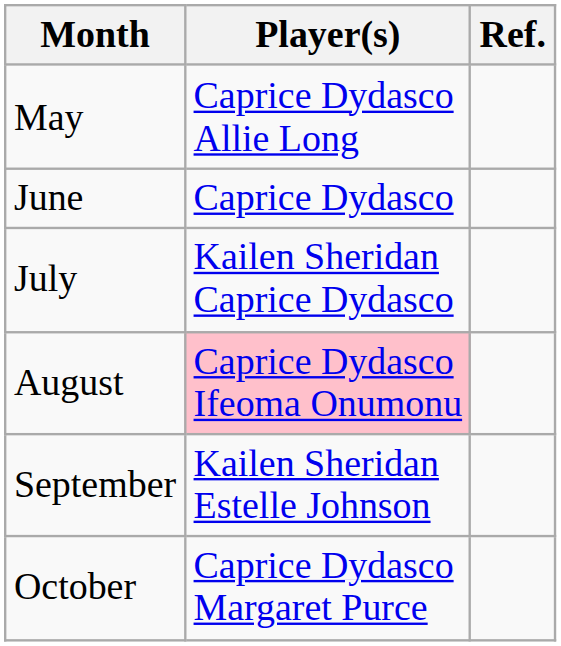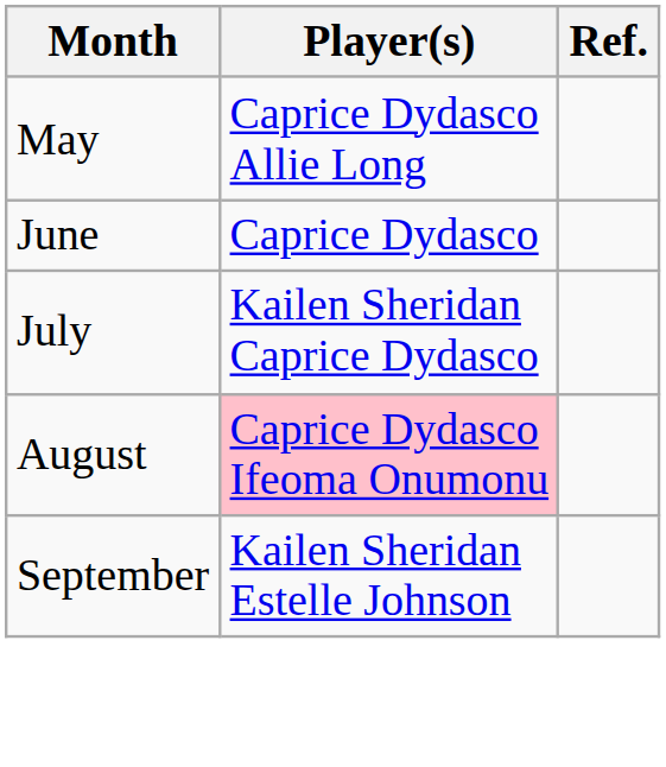- row: October | Caprice Dydasco Margaret Purce
